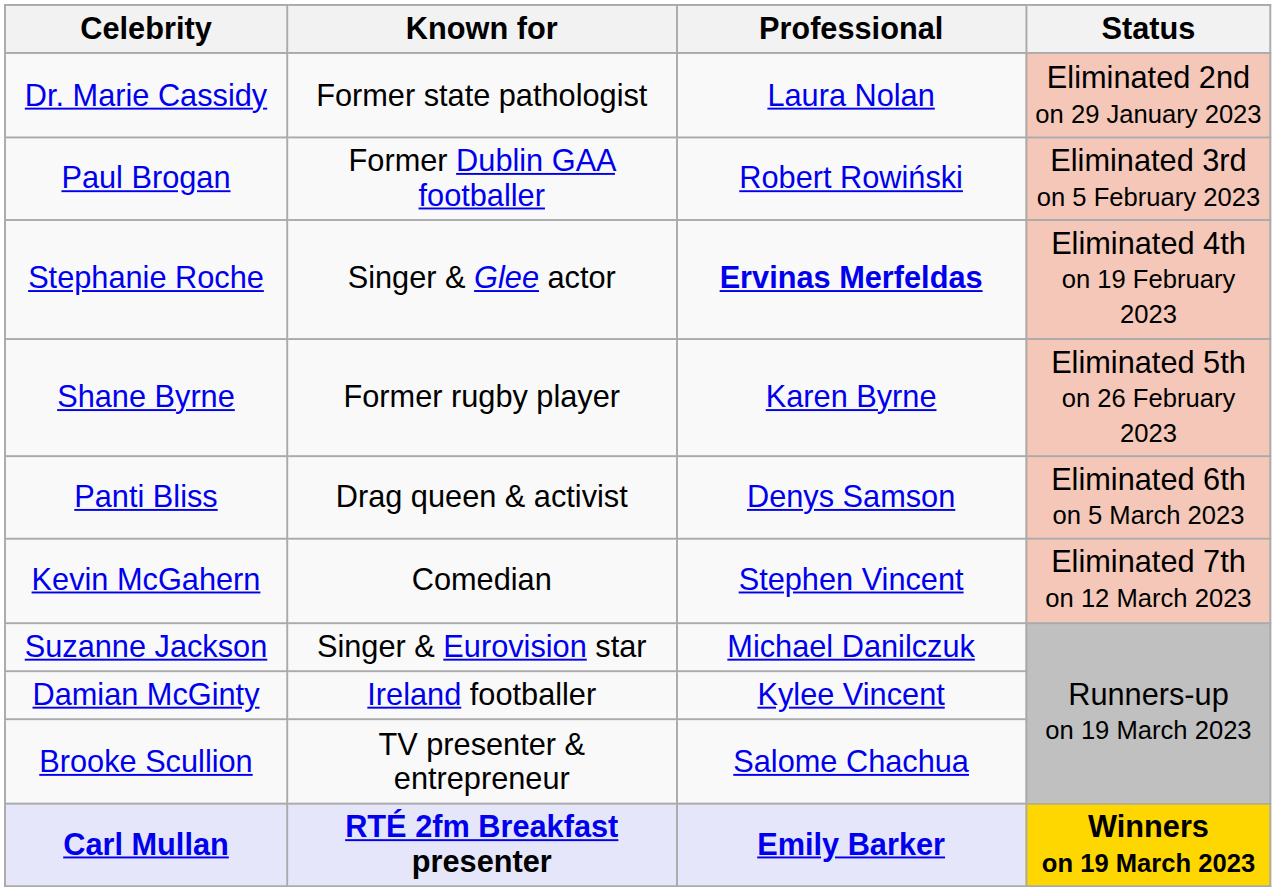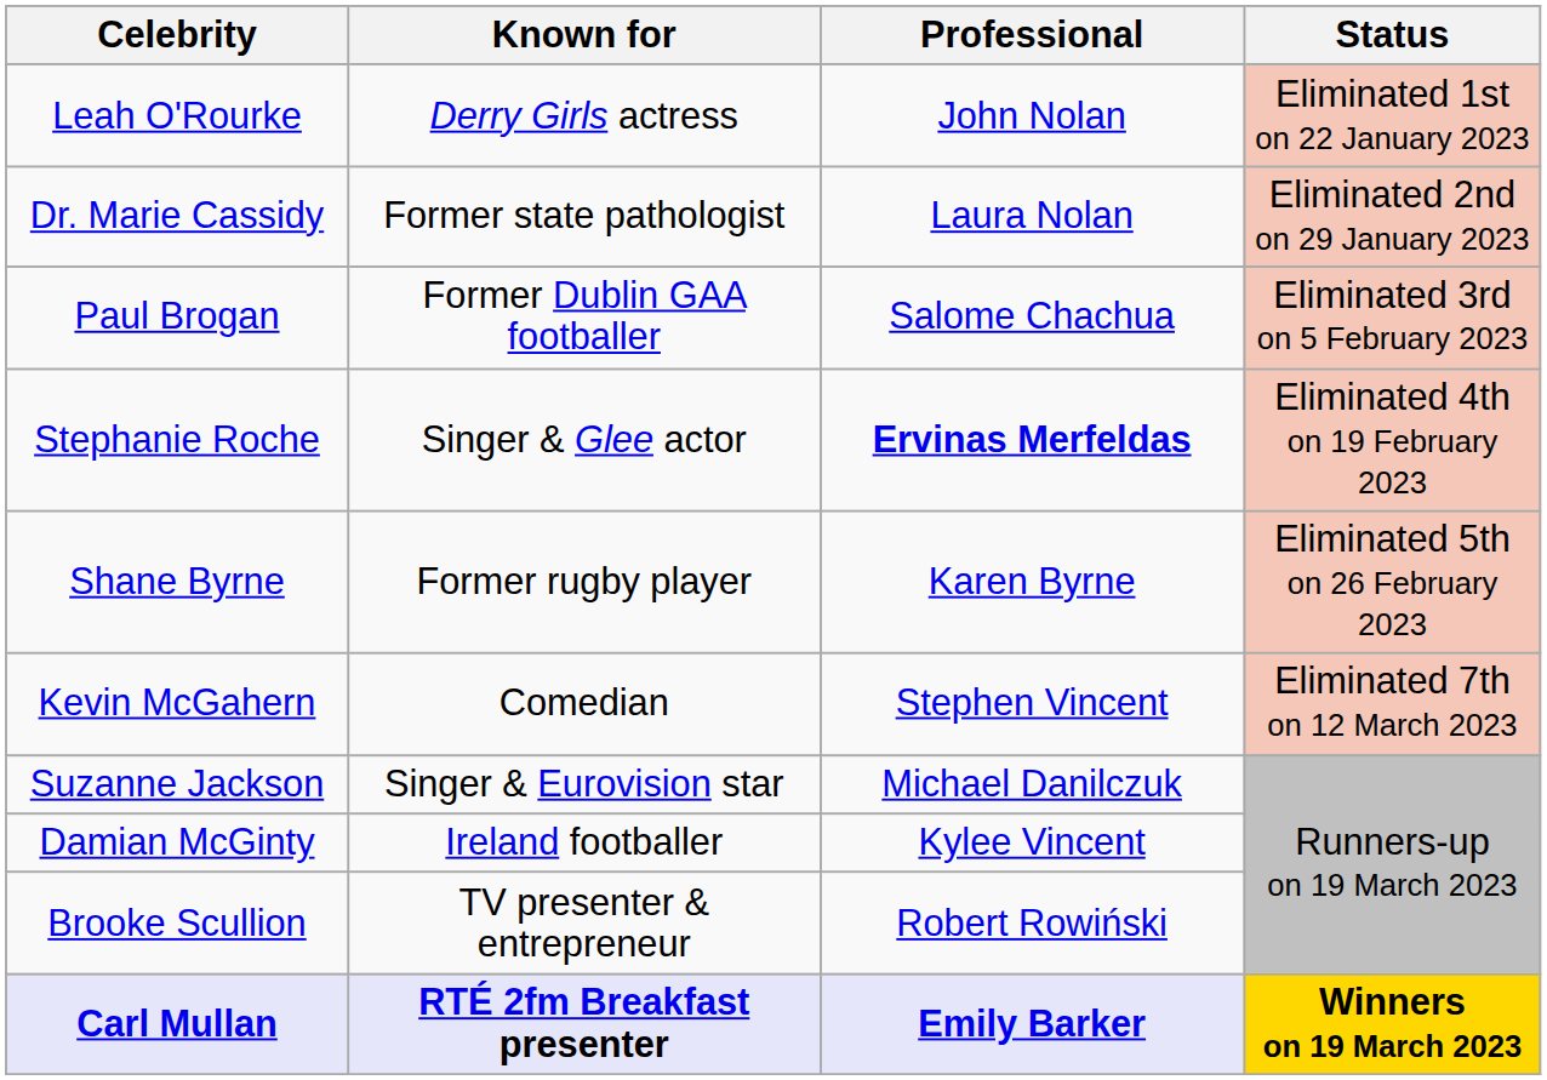+ row: Leah O'Rourke | Derry Girls actress | John Nolan | Eliminated 1st on 22 January 2023
Paul Brogan | Professional: Robert Rowiński -> Salome Chachua
- row: Panti Bliss | Drag queen & activist | Denys Samson | Eliminated 6th on 5 March 2023
Brooke Scullion | Professional: Salome Chachua -> Robert Rowiński
